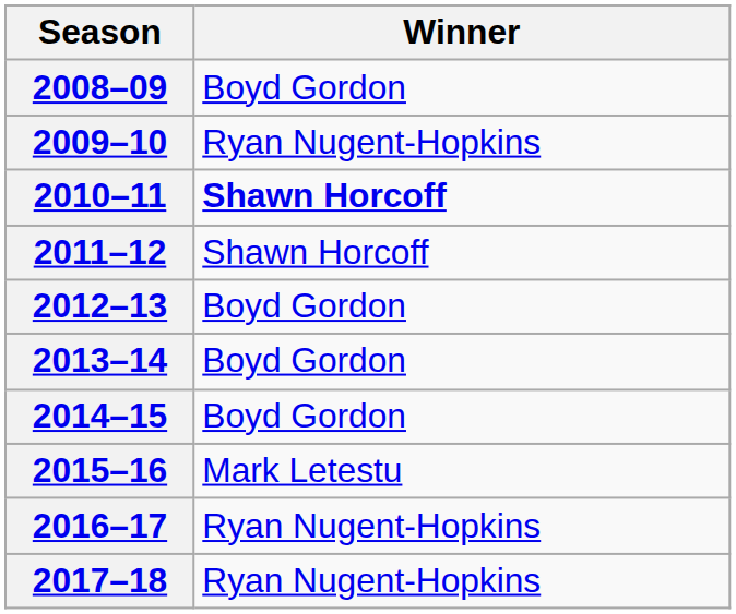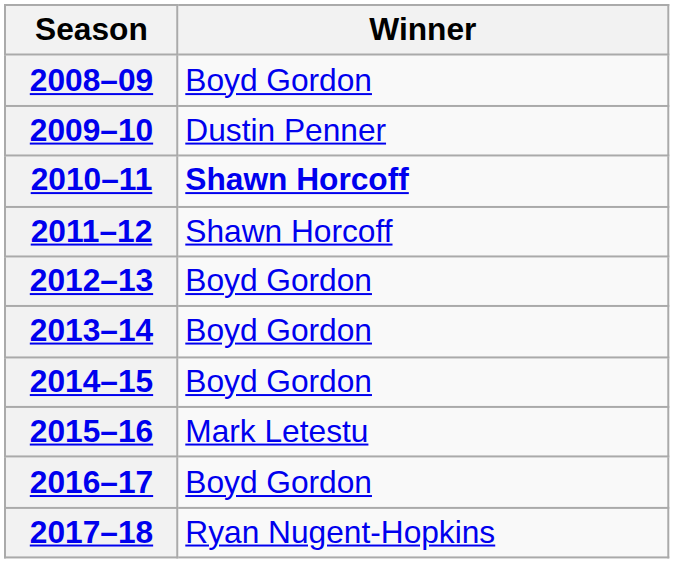2009–10 | Winner: Ryan Nugent-Hopkins -> Dustin Penner
2016–17 | Winner: Ryan Nugent-Hopkins -> Boyd Gordon
